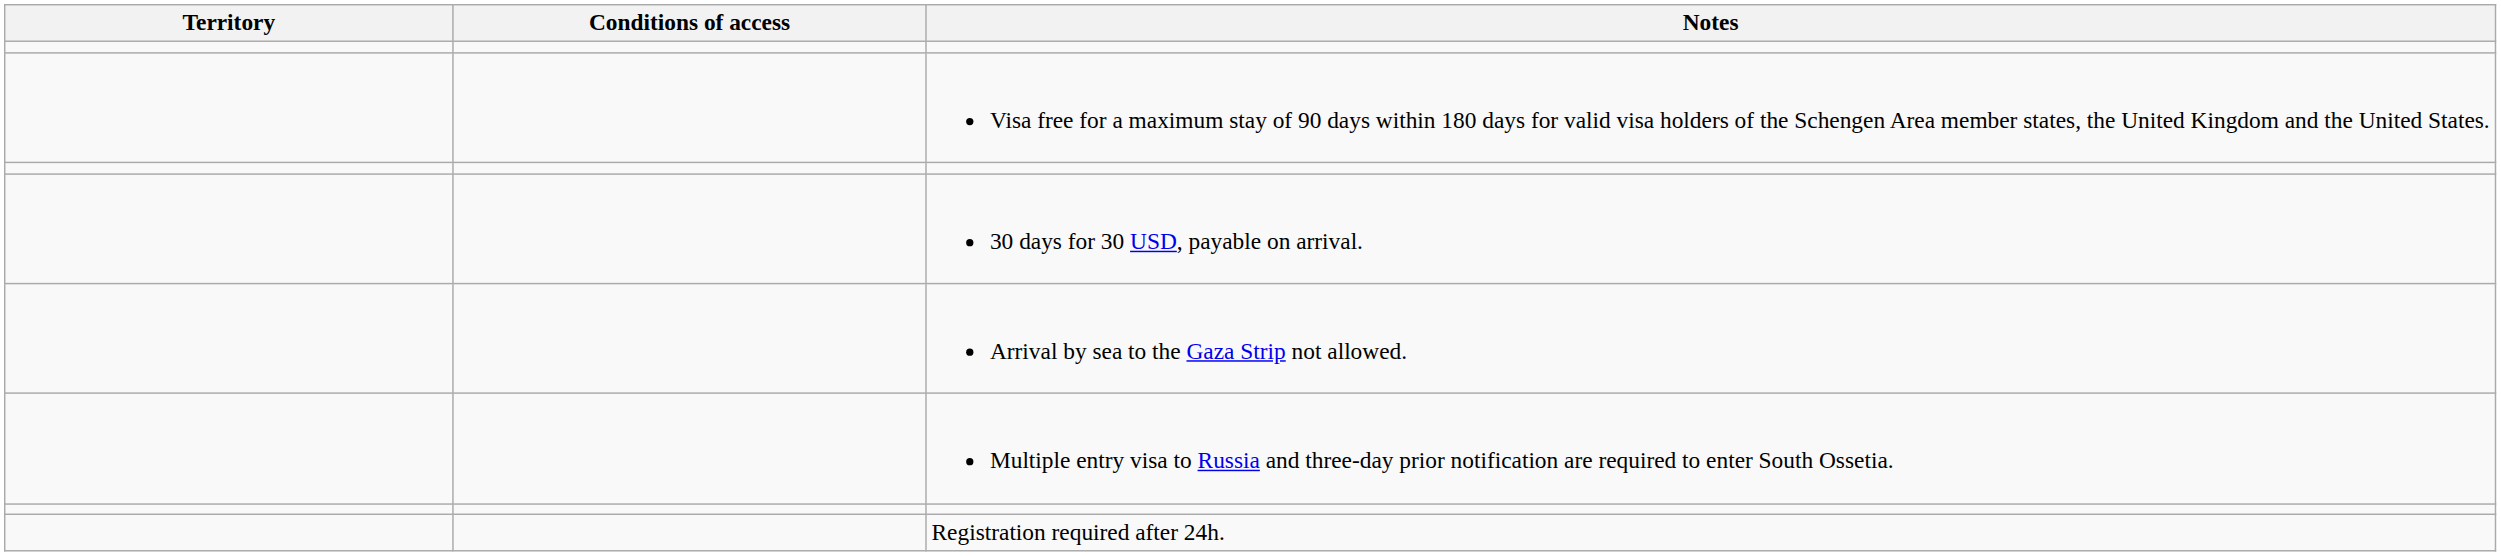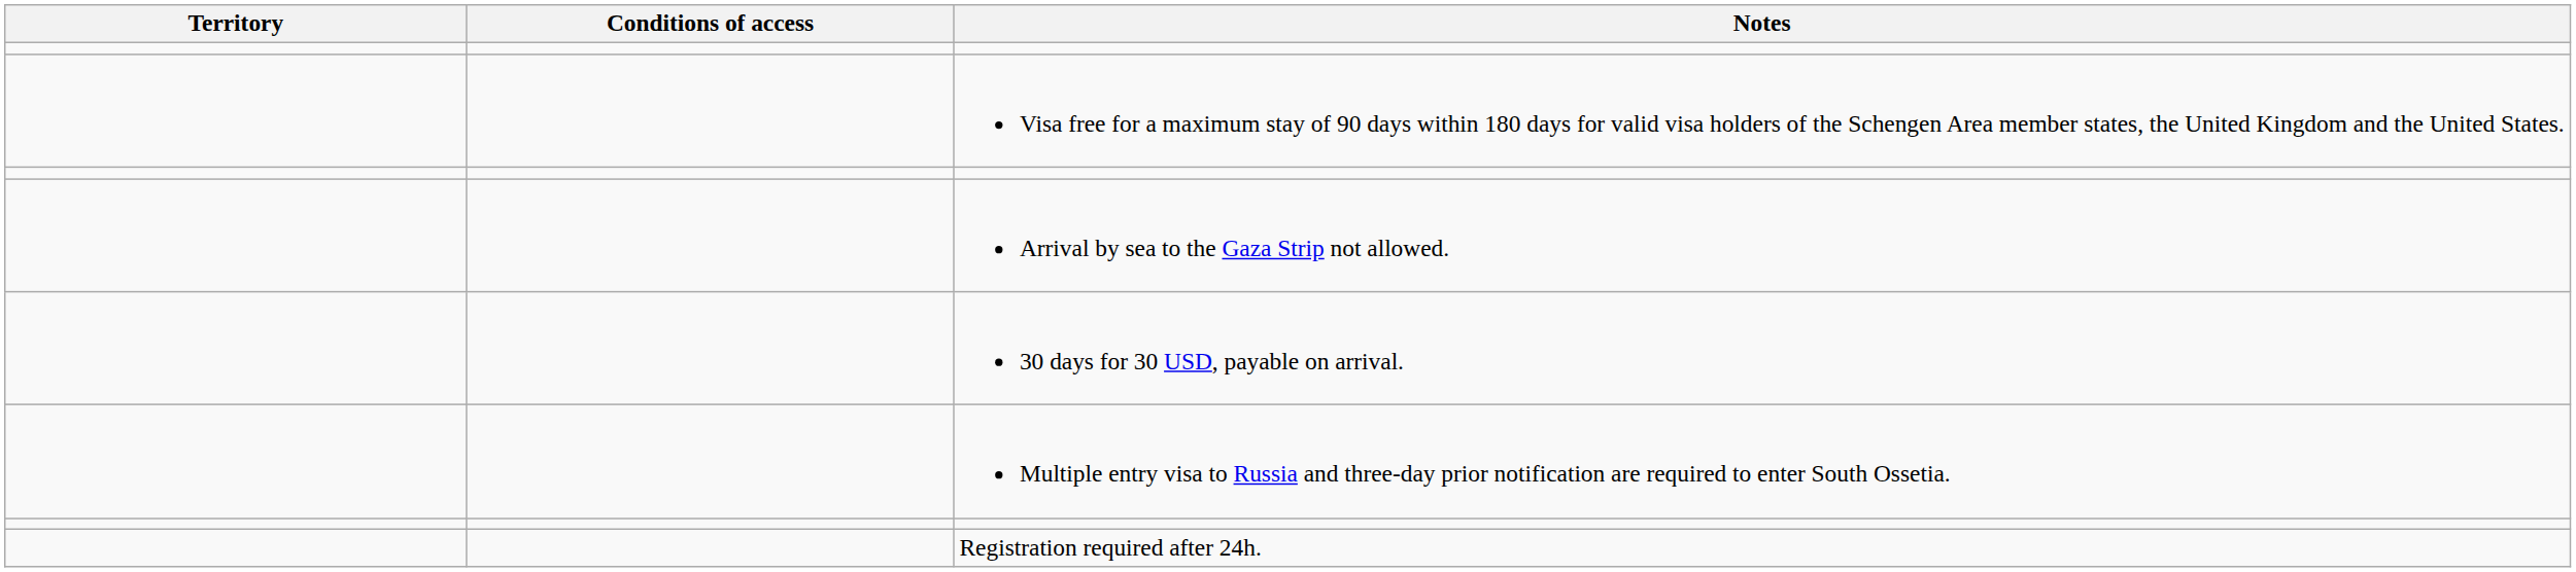rows swapped: Arrival by sea to the Gaza Strip not allowed. <-> 30 days for 30 USD, payable on arrival.
